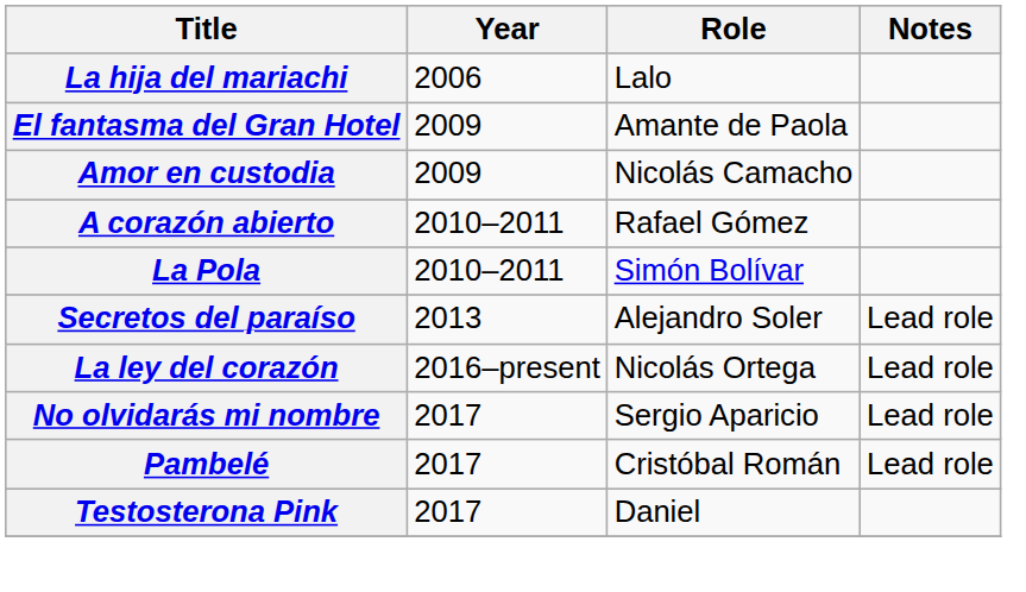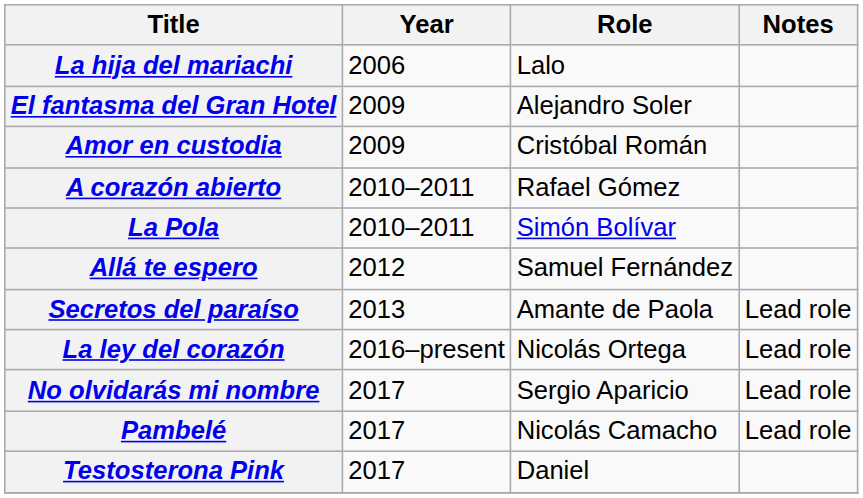El fantasma del Gran Hotel | Role: Amante de Paola -> Alejandro Soler
Amor en custodia | Role: Nicolás Camacho -> Cristóbal Román
+ row: Allá te espero | 2012 | Samuel Fernández
Secretos del paraíso | Role: Alejandro Soler -> Amante de Paola
Pambelé | Role: Cristóbal Román -> Nicolás Camacho
